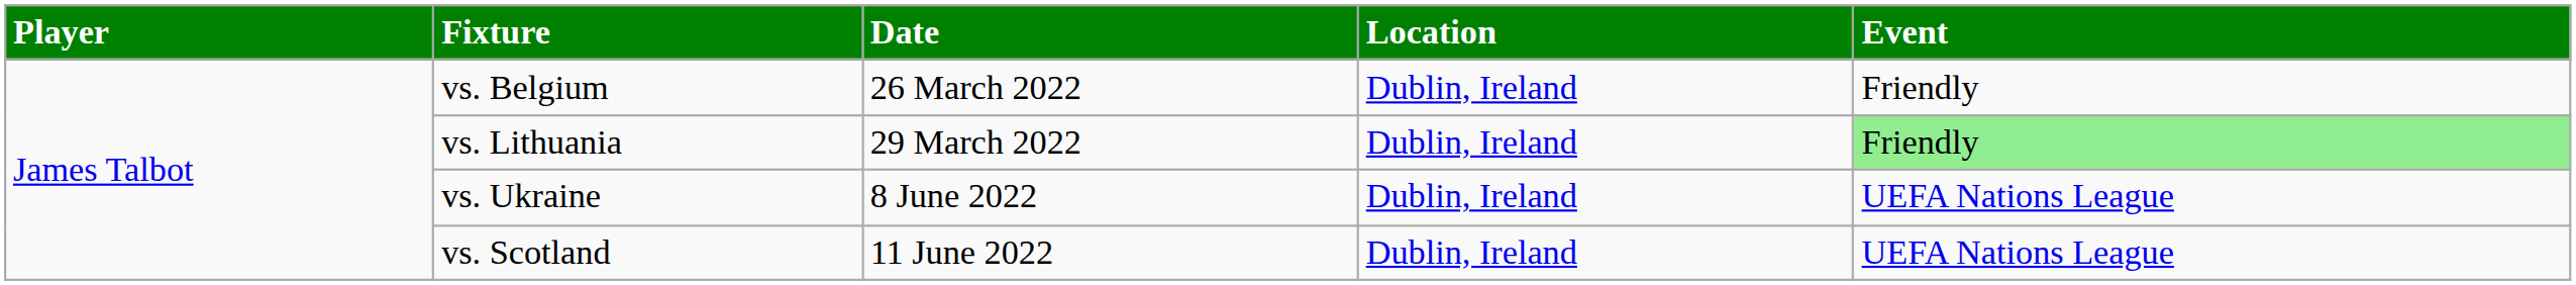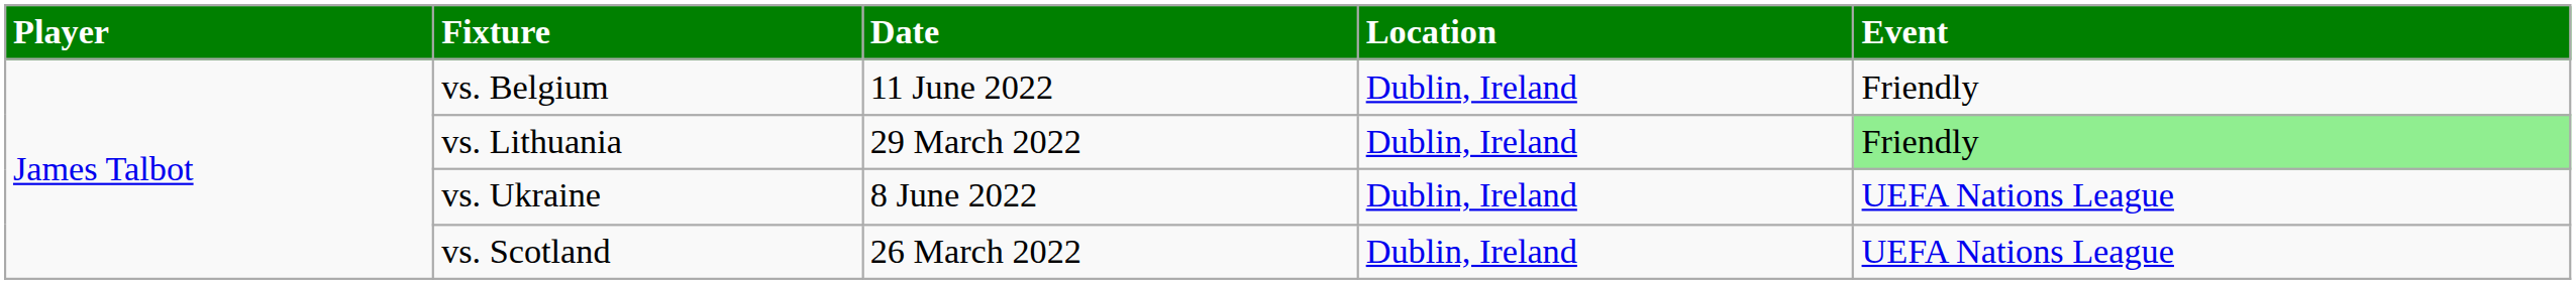vs. Belgium | Date: 26 March 2022 -> 11 June 2022
vs. Scotland | Date: 11 June 2022 -> 26 March 2022
